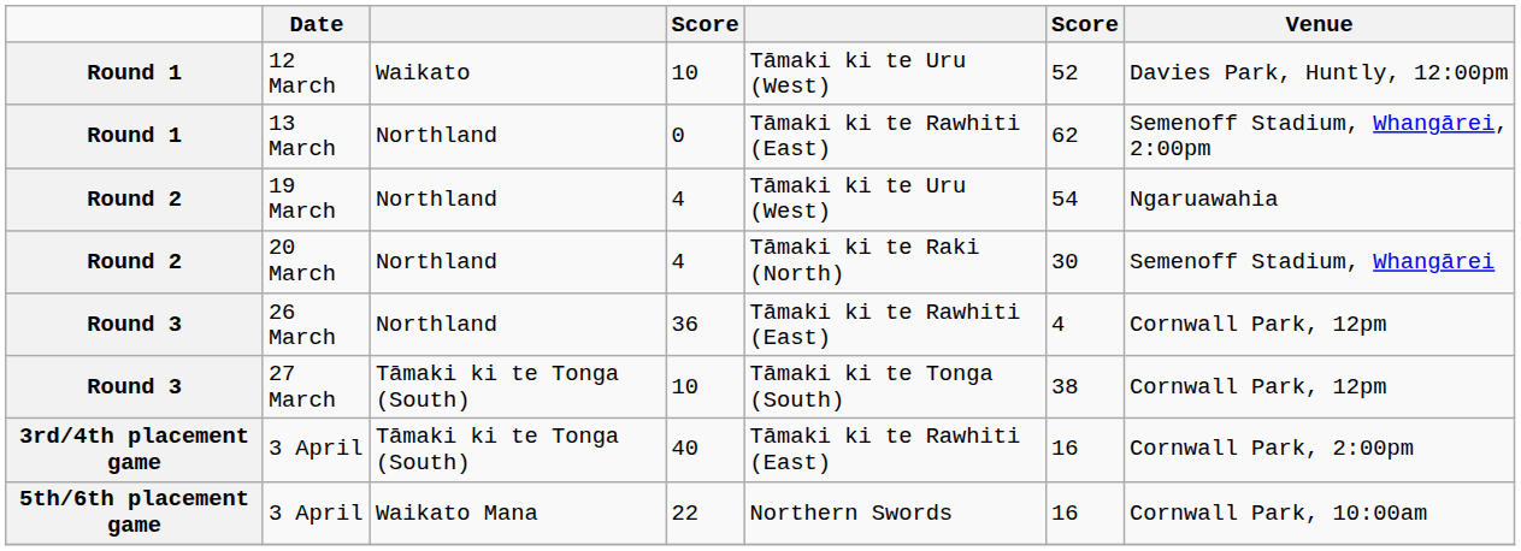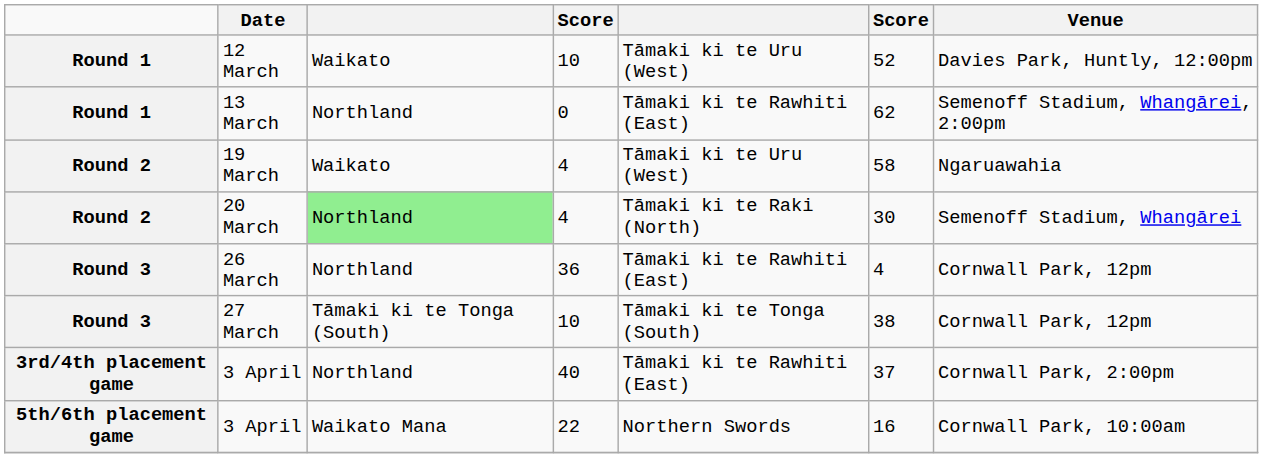19 March | column 3: Northland -> Waikato
19 March | column 6: 54 -> 58
20 March | column 3: no background -> lightgreen background
3 April / 40 | column 3: Tāmaki ki te Tonga (South) -> Northland
3 April / 40 | column 6: 16 -> 37
